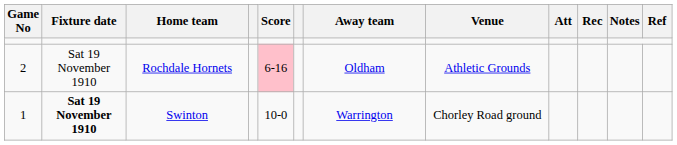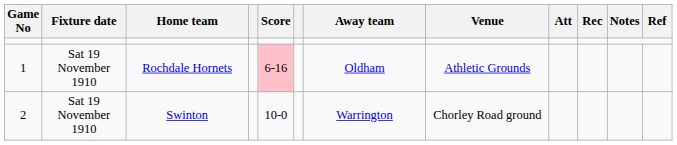Rochdale Hornets | Game No: 2 -> 1
Swinton | Game No: 1 -> 2
Swinton | Fixture date: bold -> normal
